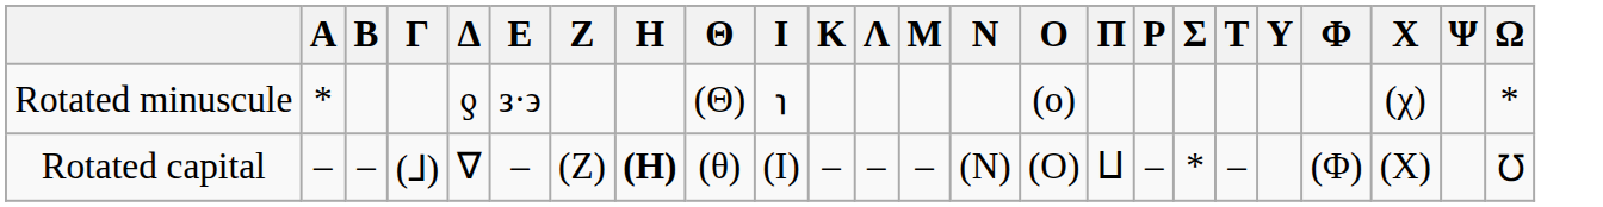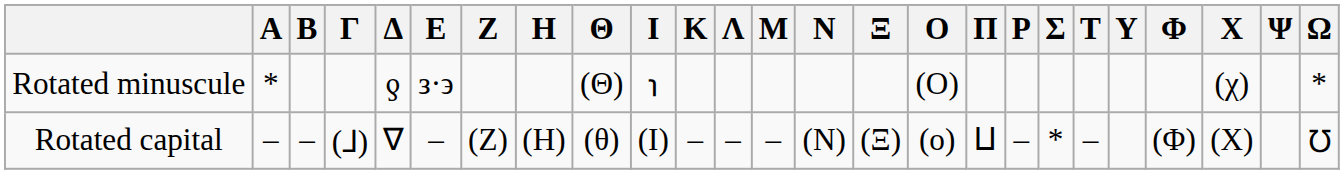+ column: Ξ | (Ξ)
Rotated minuscule | Ο: (ο) -> (Ο)
Rotated capital | Η: bold -> normal
Rotated capital | Ο: (Ο) -> (ο)
